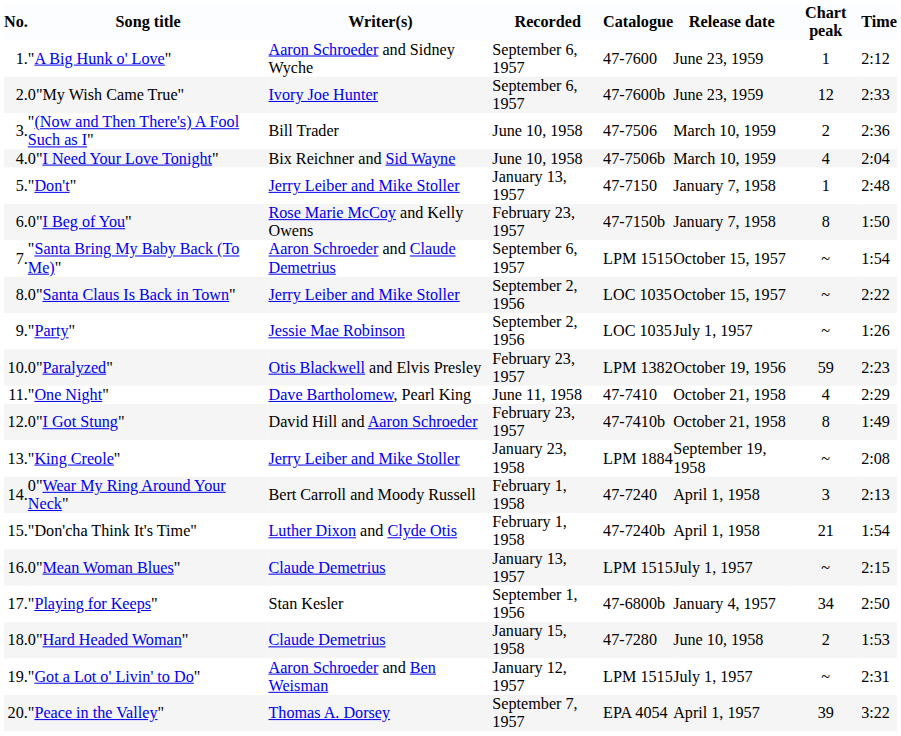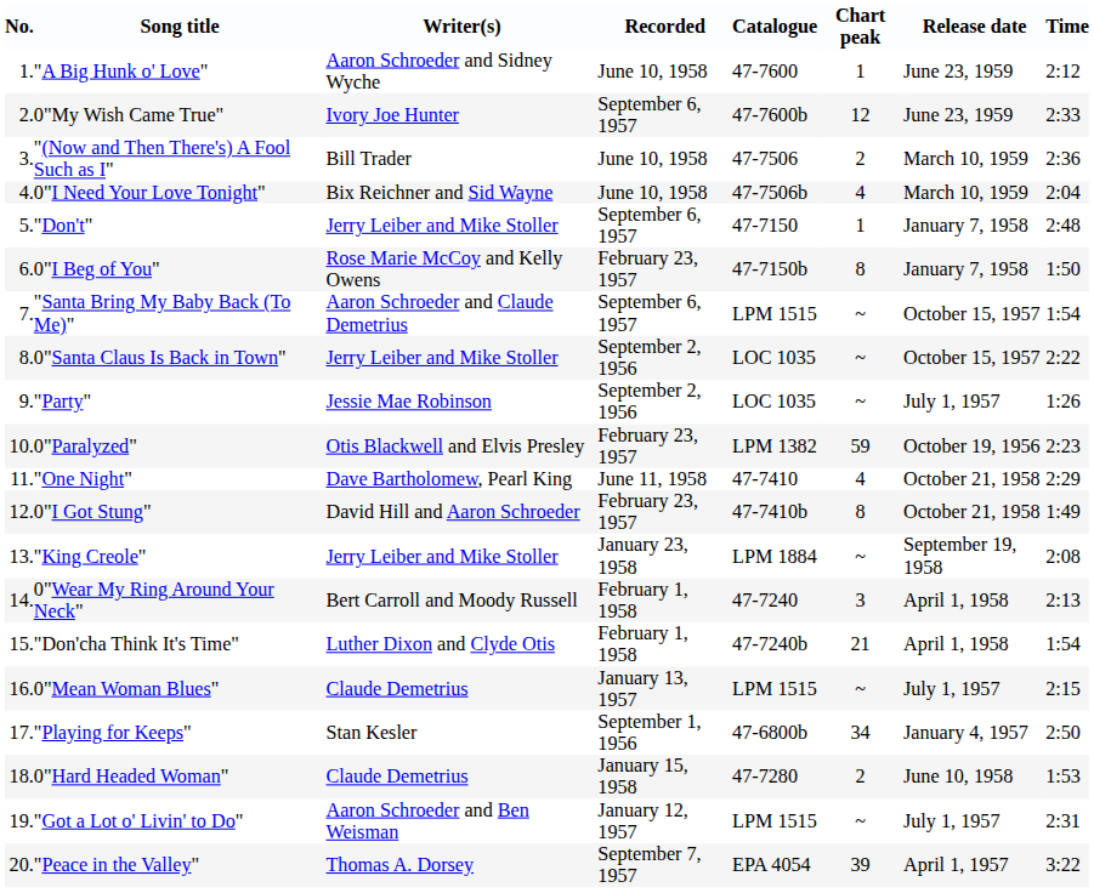columns swapped: Release date <-> Chart peak
"A Big Hunk o' Love" | Recorded: September 6, 1957 -> June 10, 1958
"Don't" | Recorded: January 13, 1957 -> September 6, 1957
